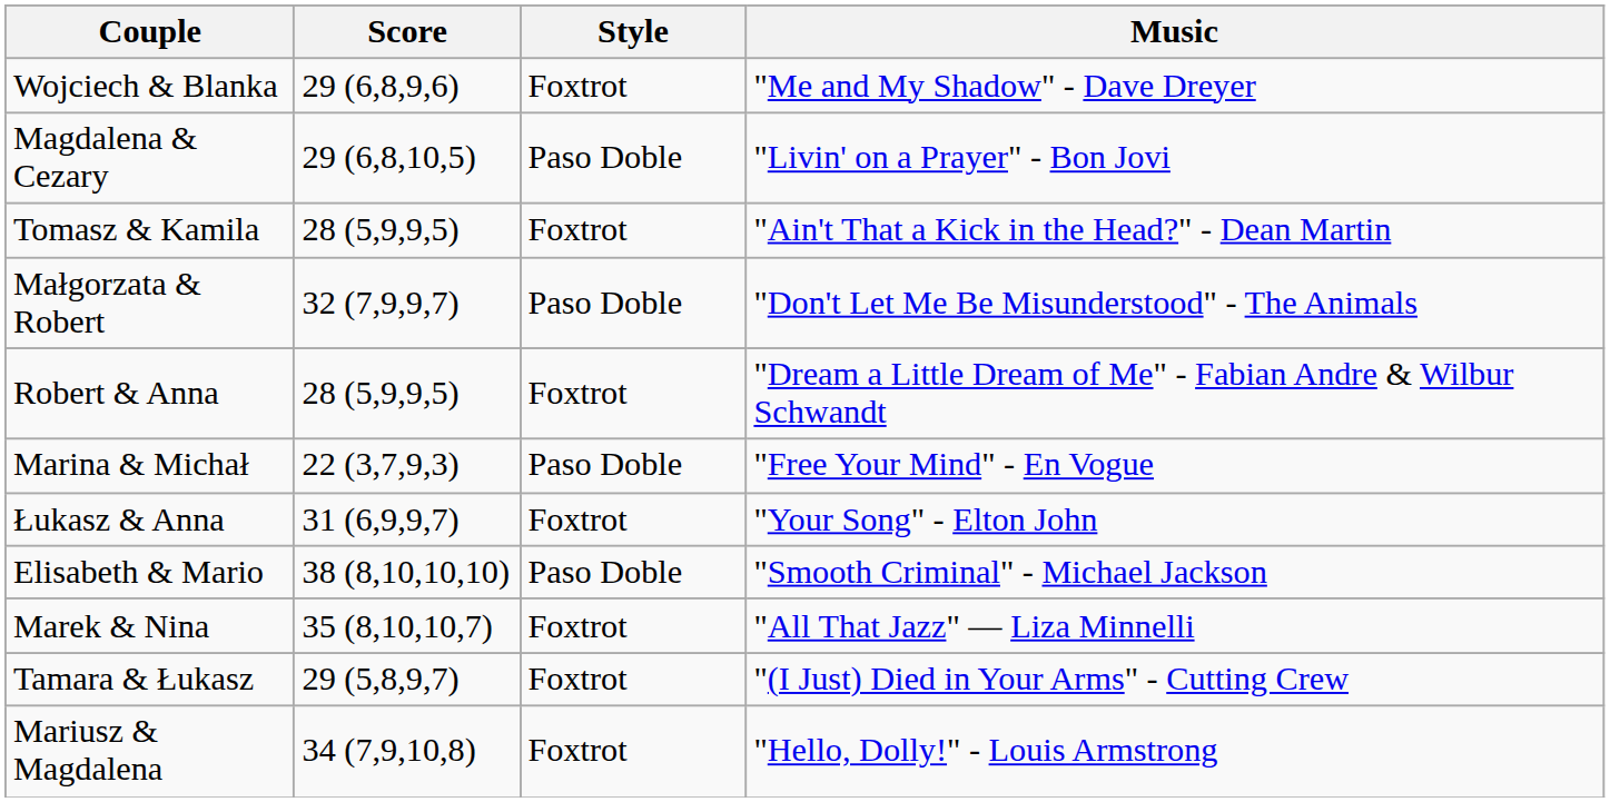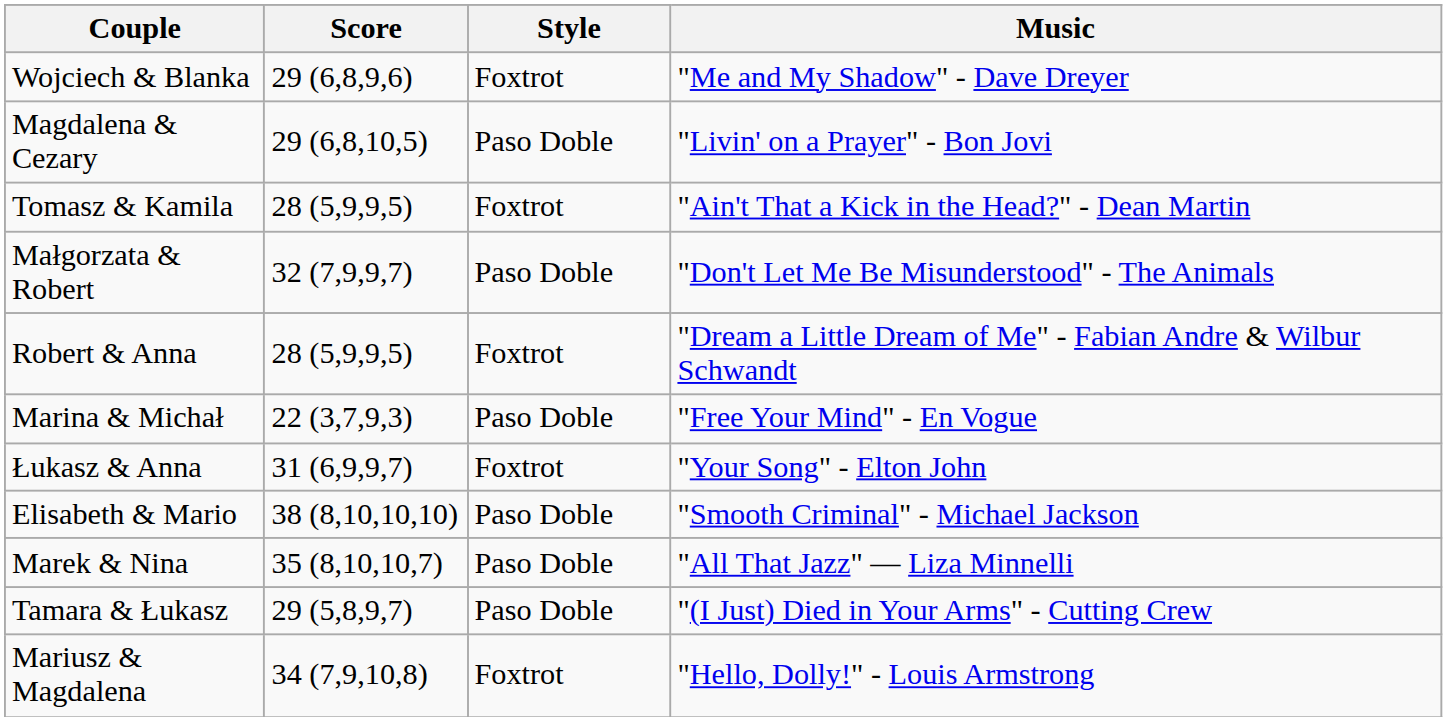Marek & Nina | Style: Foxtrot -> Paso Doble
Tamara & Łukasz | Style: Foxtrot -> Paso Doble
